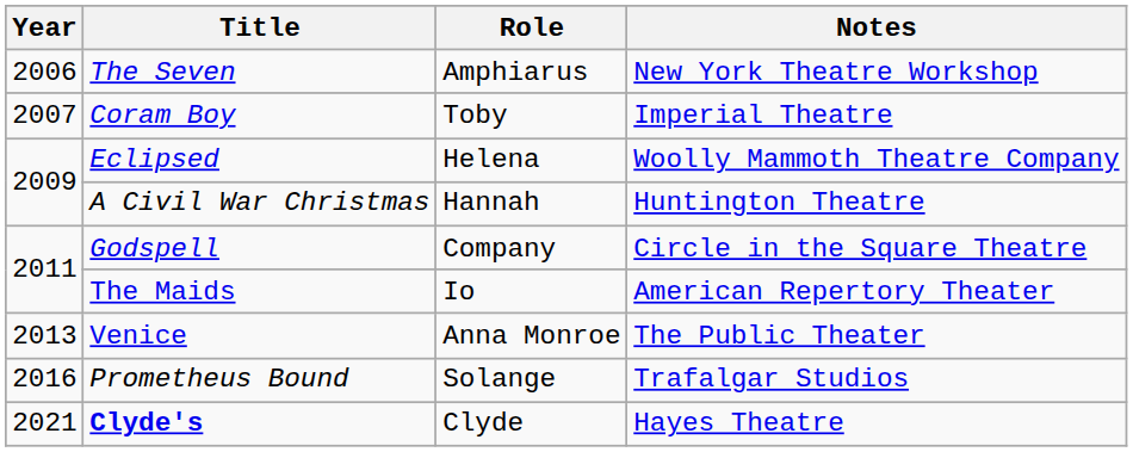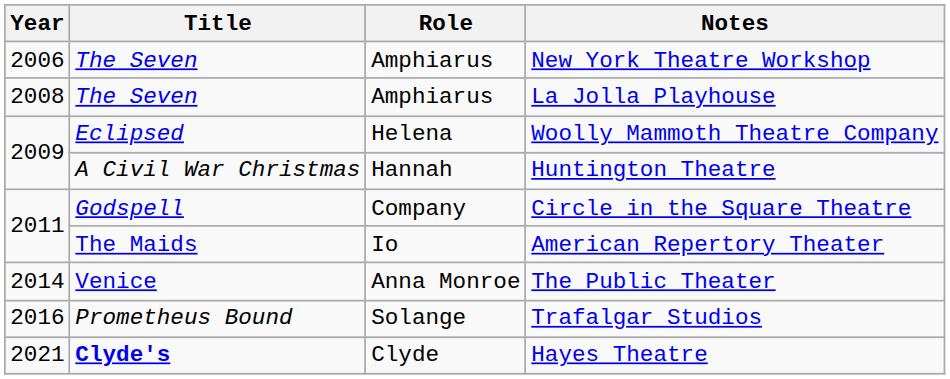- row: 2007 | Coram Boy | Toby | Imperial Theatre
+ row: 2008 | The Seven | Amphiarus | La Jolla Playhouse
The Public Theater | Year: 2013 -> 2014
